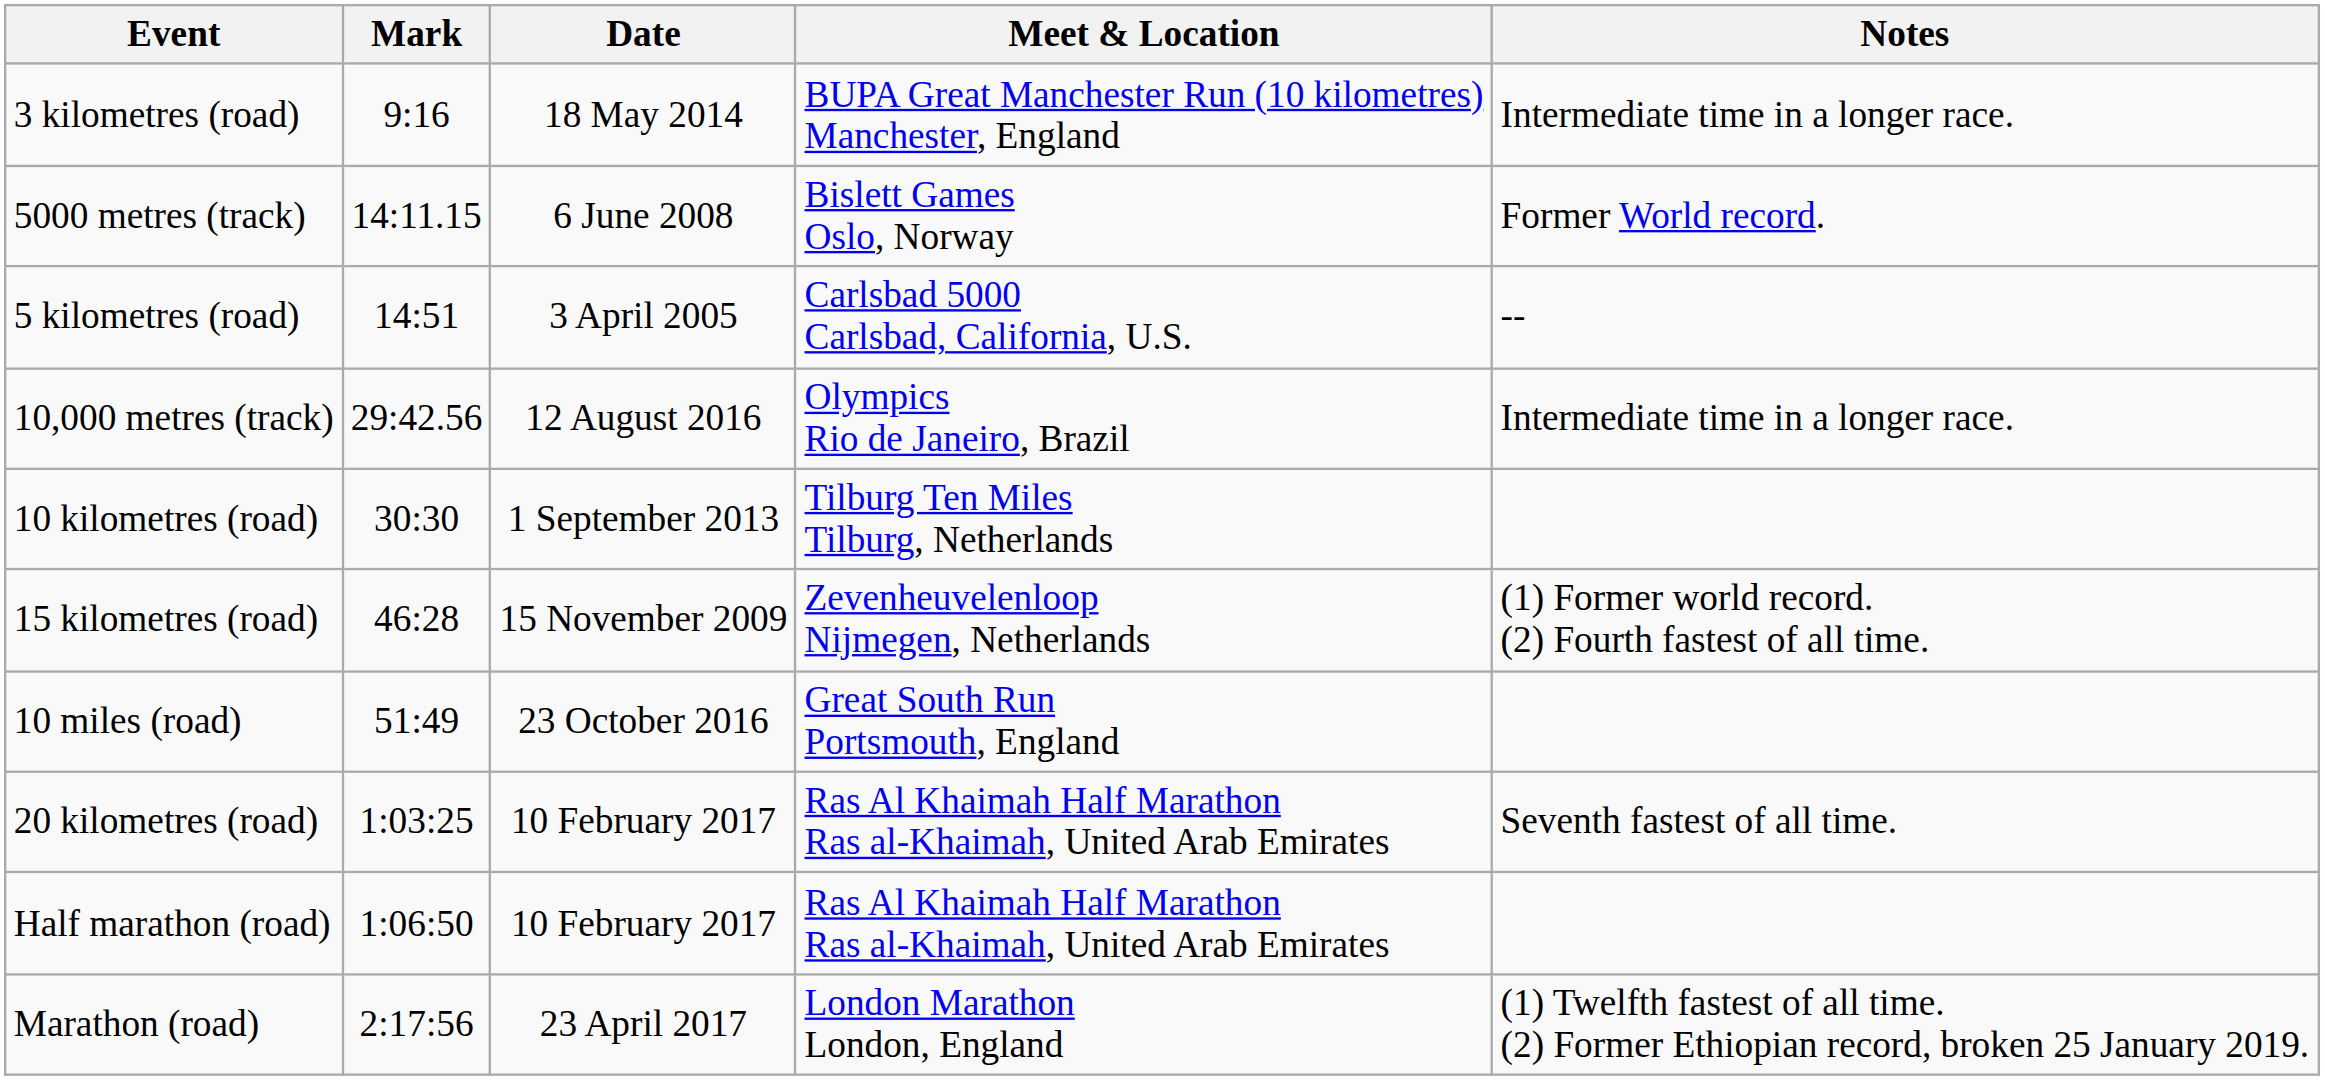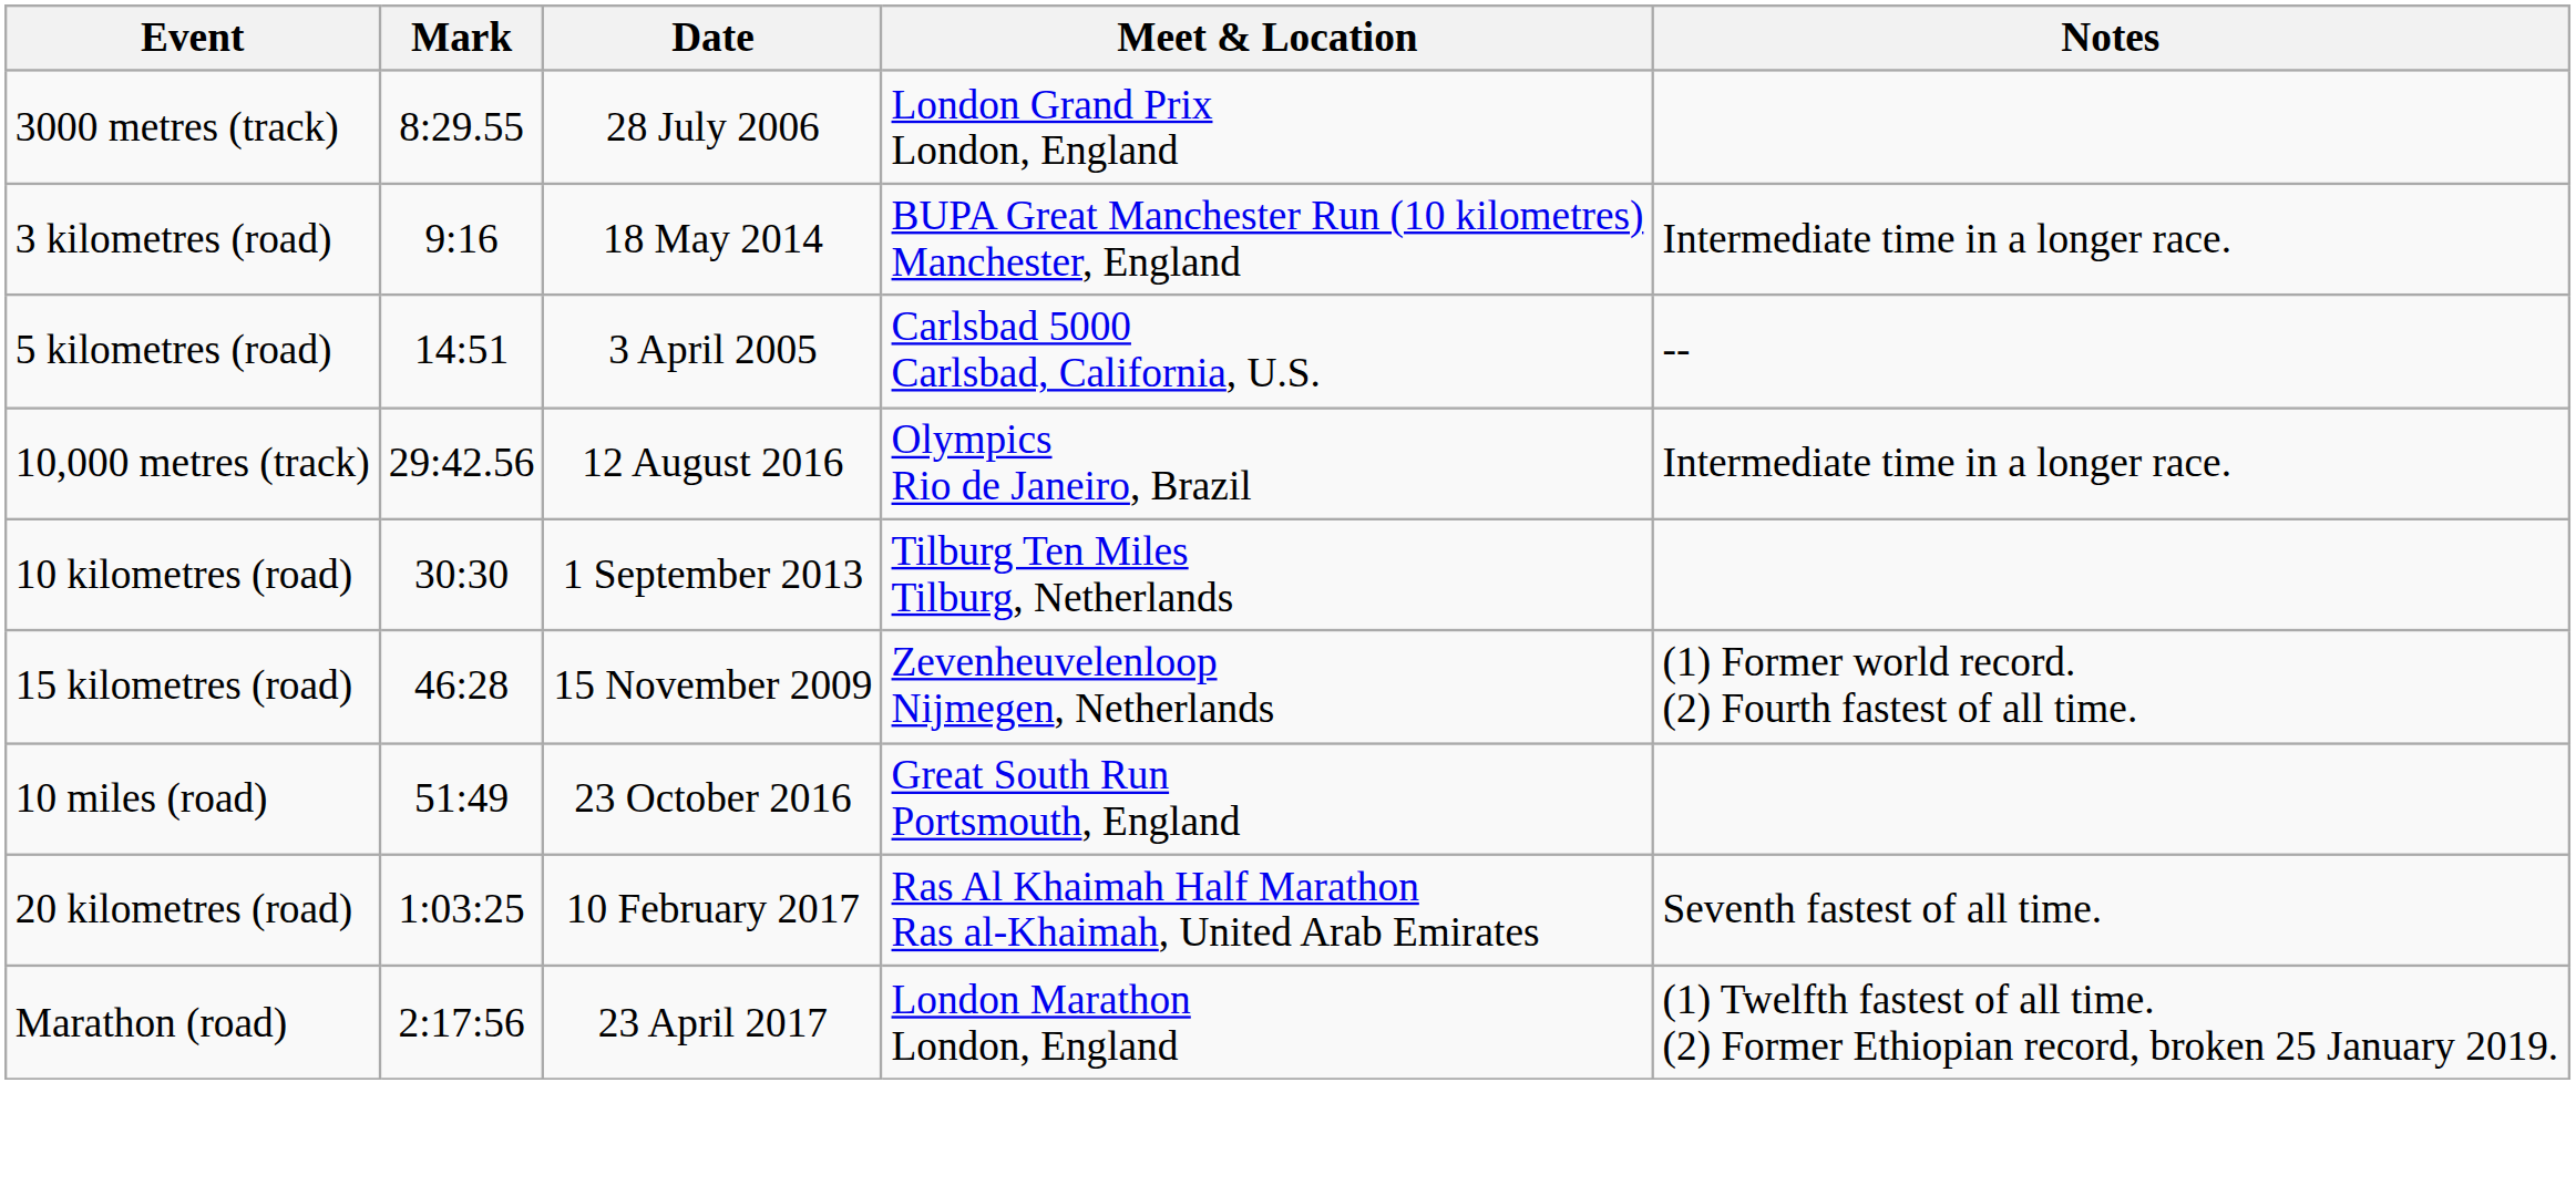+ row: 3000 metres (track) | 8:29.55 | 28 July 2006 | London Grand Prix London, England
- row: 5000 metres (track) | 14:11.15 | 6 June 2008 | Bislett Games Oslo, Norway | Former World record.
- row: Half marathon (road) | 1:06:50 | 10 February 2017 | Ras Al Khaimah Half Marathon Ras al-Khaimah, United Arab Emirates
